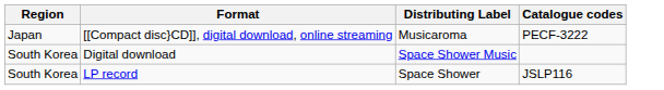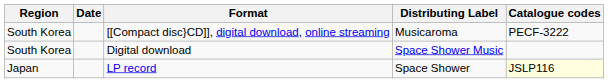+ column: Date
[[Compact disc}CD]], digital download, online streaming | Region: Japan -> South Korea
LP record | Region: South Korea -> Japan
LP record | Catalogue codes: no background -> lightyellow background
